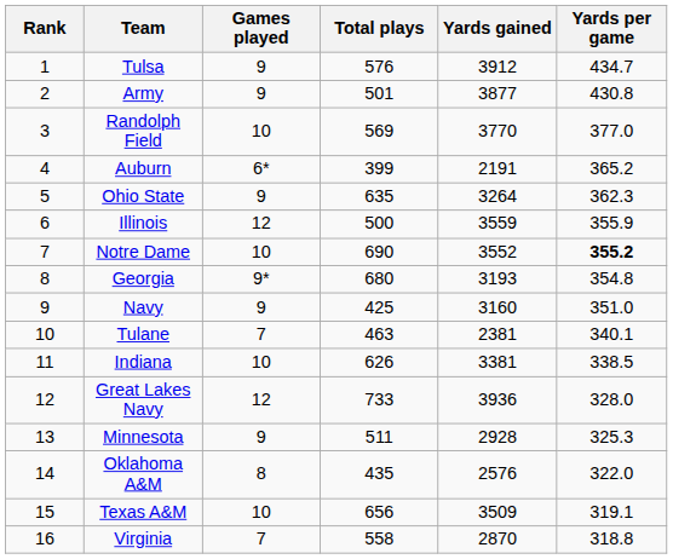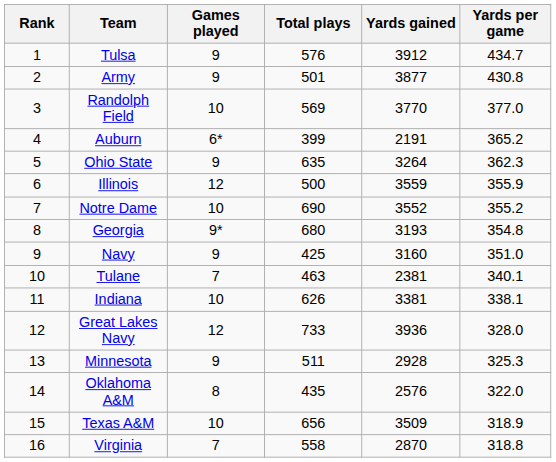Notre Dame | Yards per game: bold -> normal
Indiana | Yards per game: 338.5 -> 338.1
Texas A&M | Yards per game: 319.1 -> 318.9
